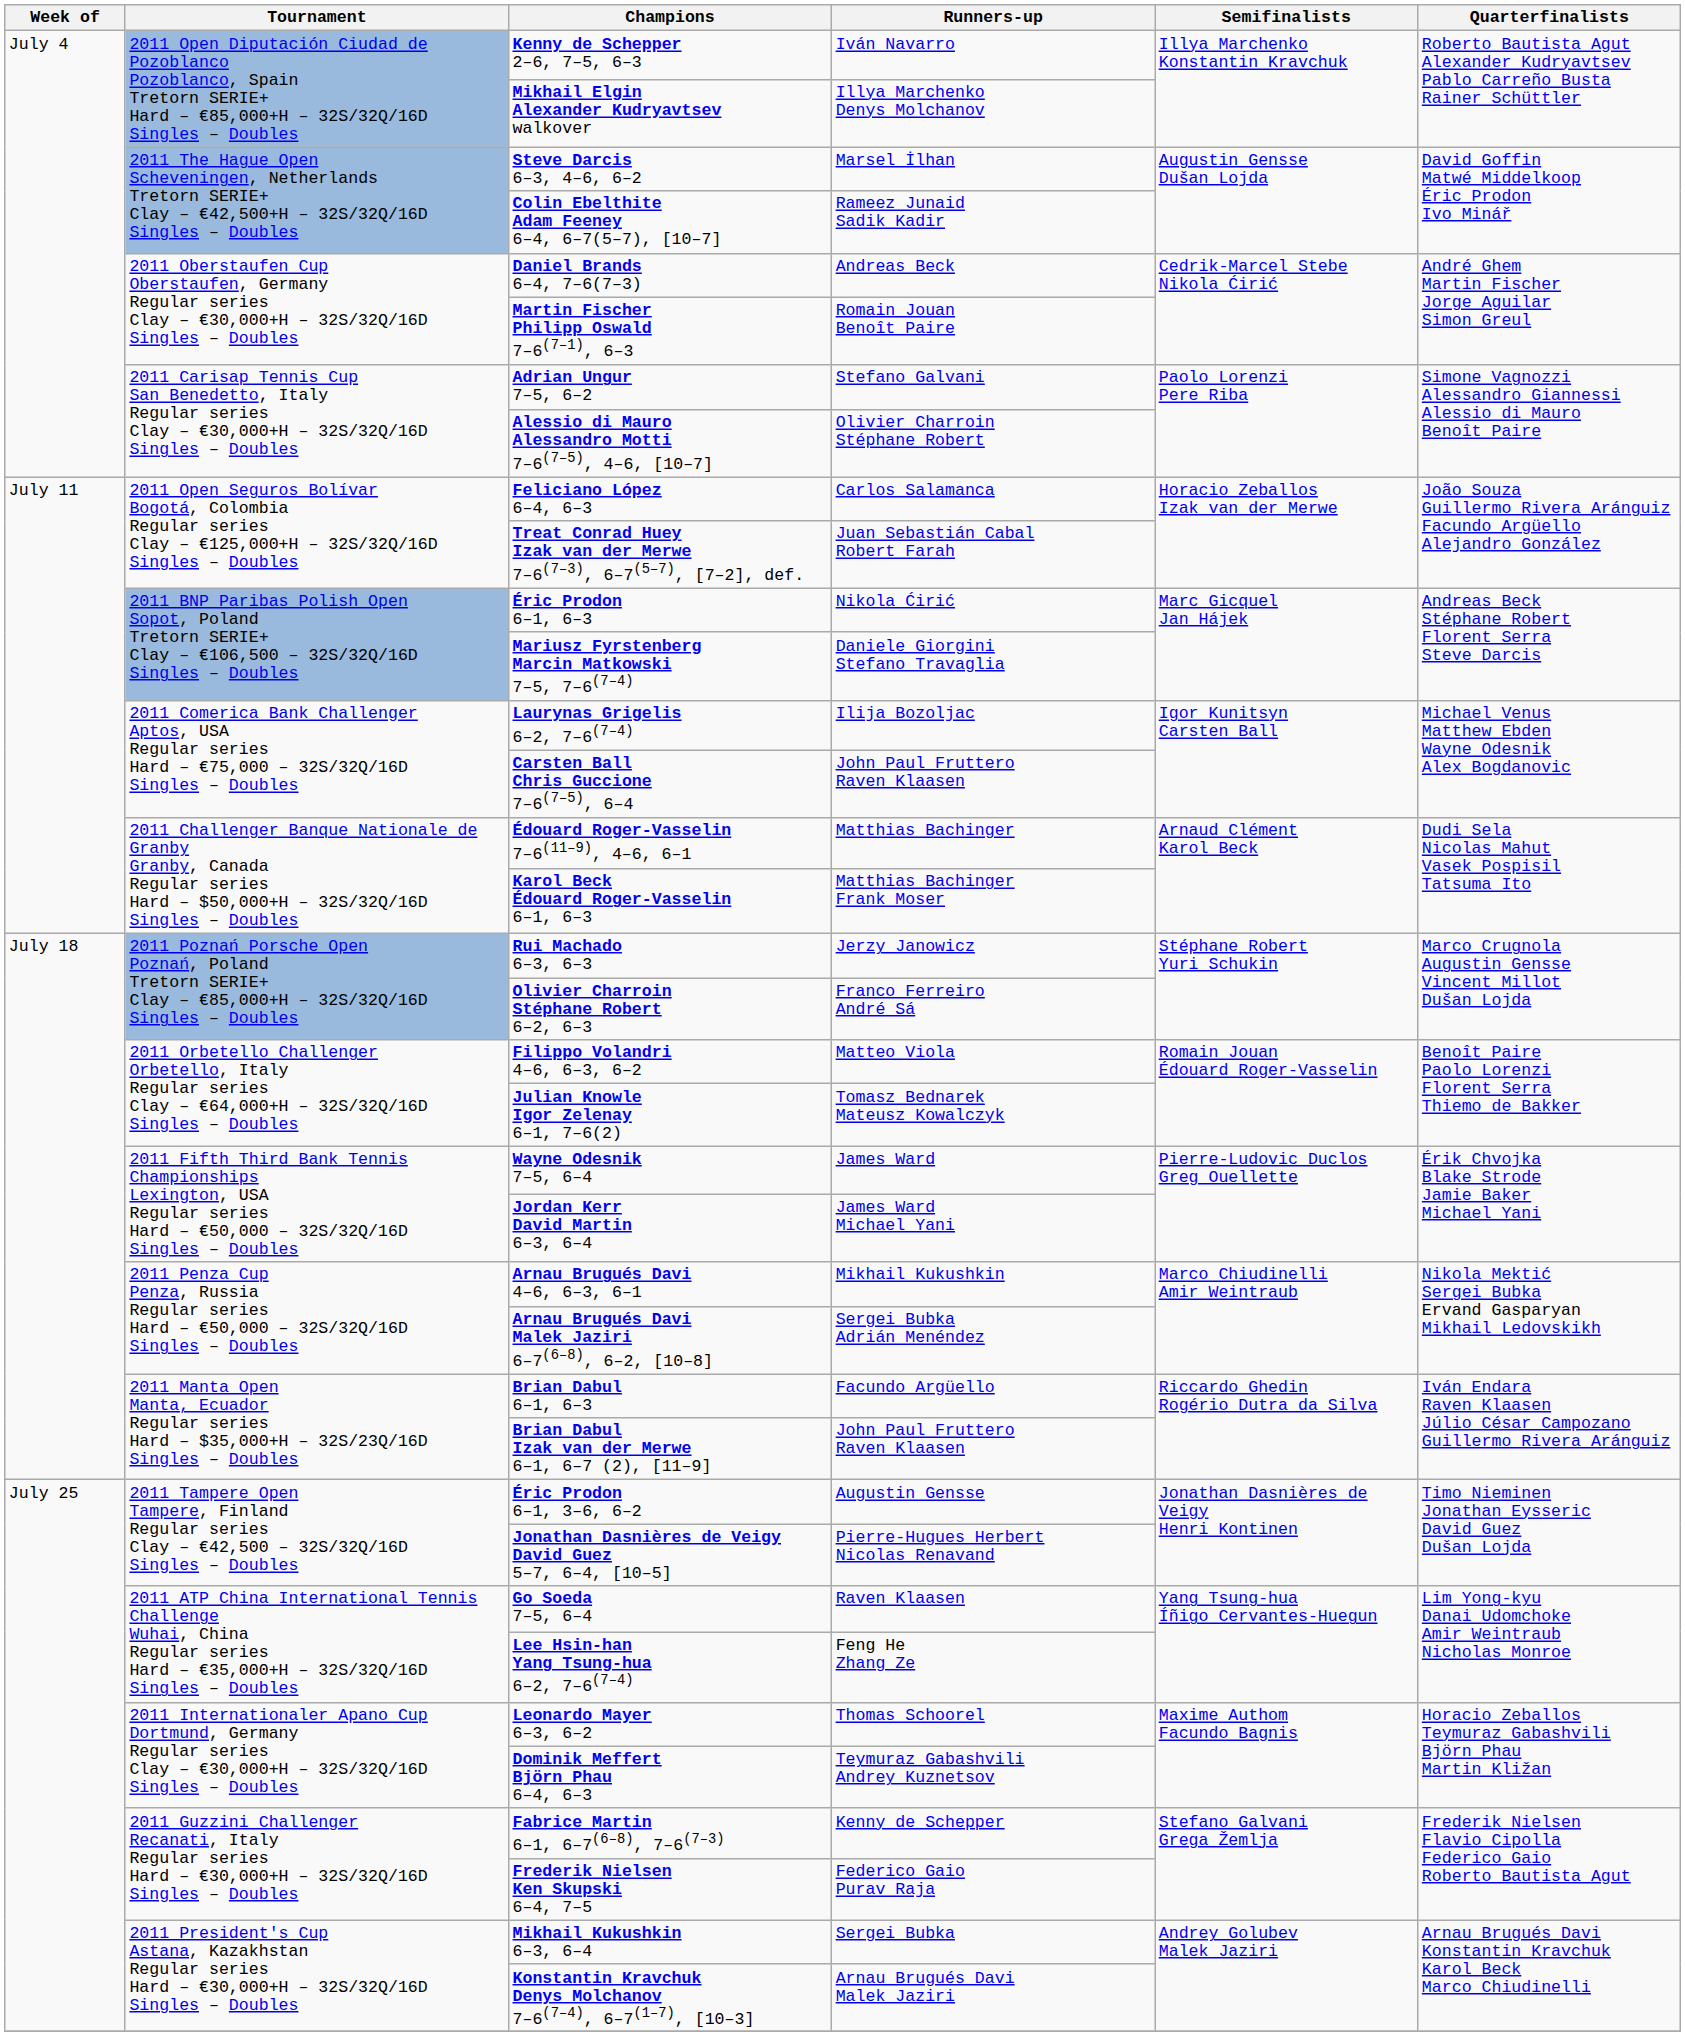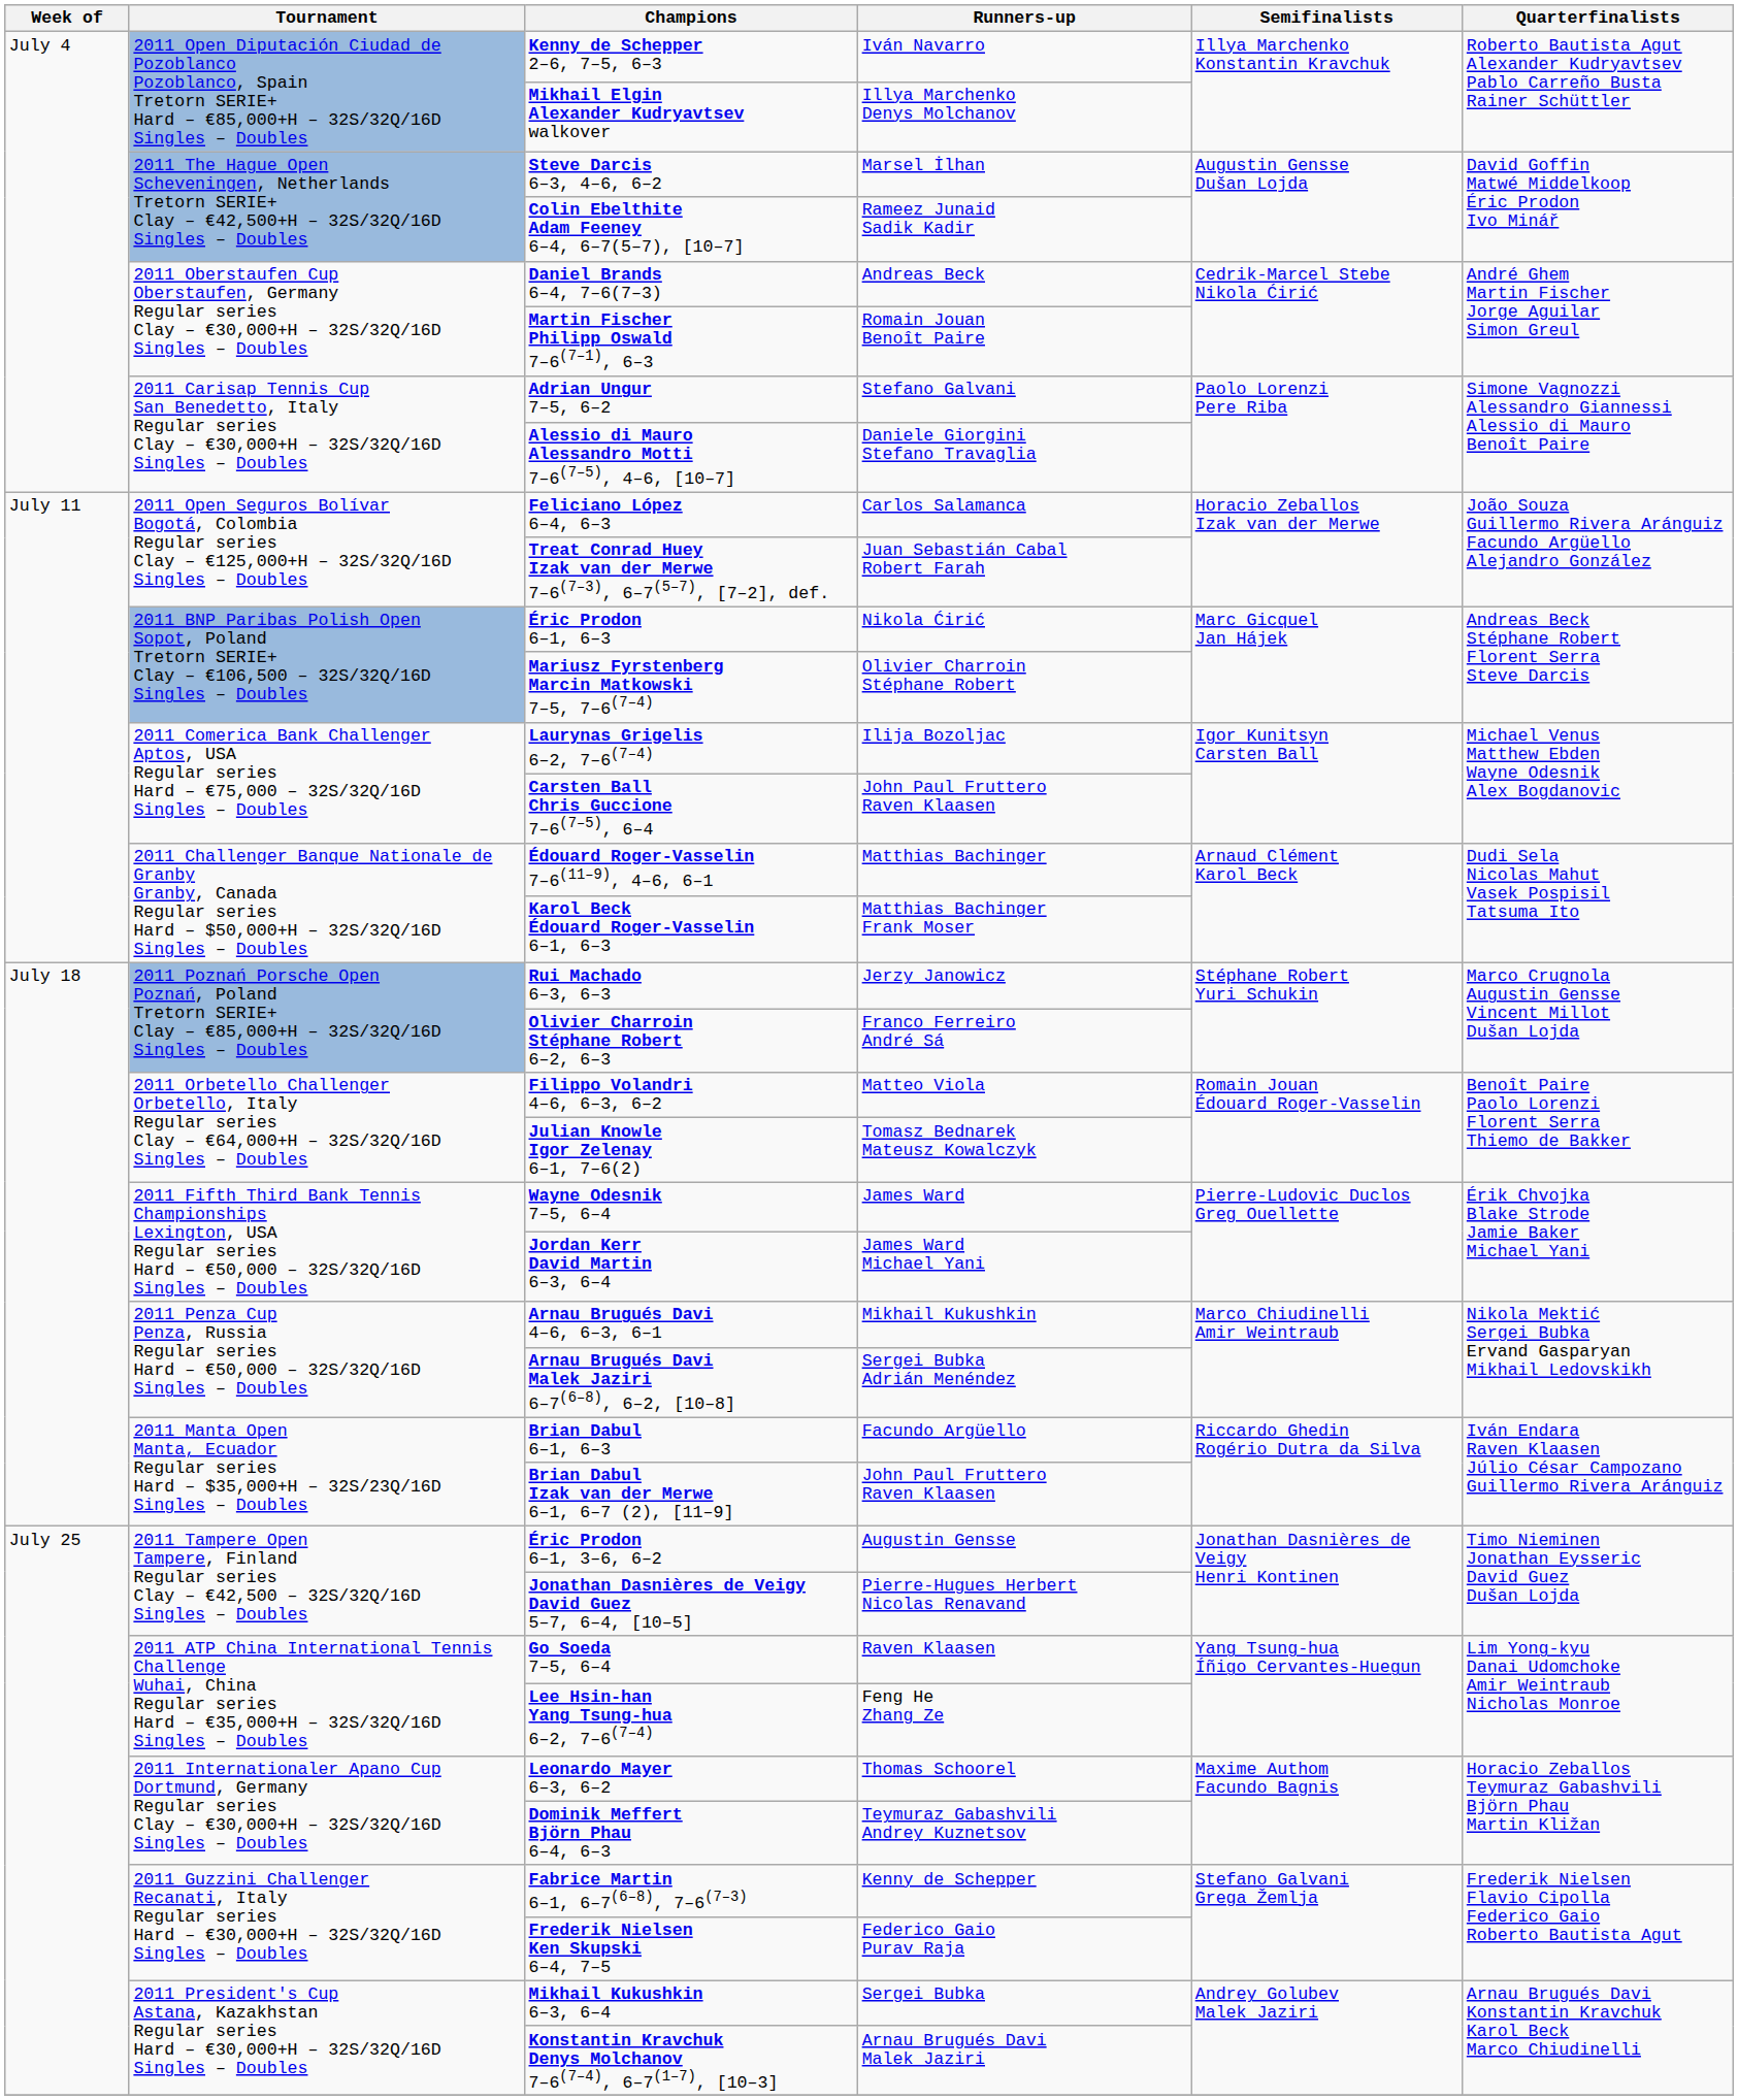Alessio di Mauro Alessandro Motti 7–6(7–5), 4–6, [10–7] | Runners-up: Olivier Charroin Stéphane Robert -> Daniele Giorgini Stefano Travaglia
Mariusz Fyrstenberg Marcin Matkowski 7–5, 7–6(7–4) | Runners-up: Daniele Giorgini Stefano Travaglia -> Olivier Charroin Stéphane Robert
